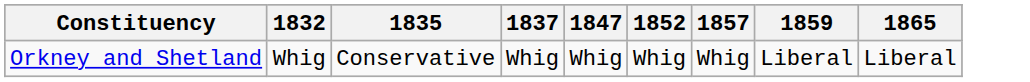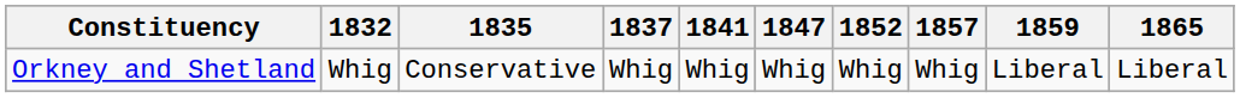+ column: 1841 | Whig
